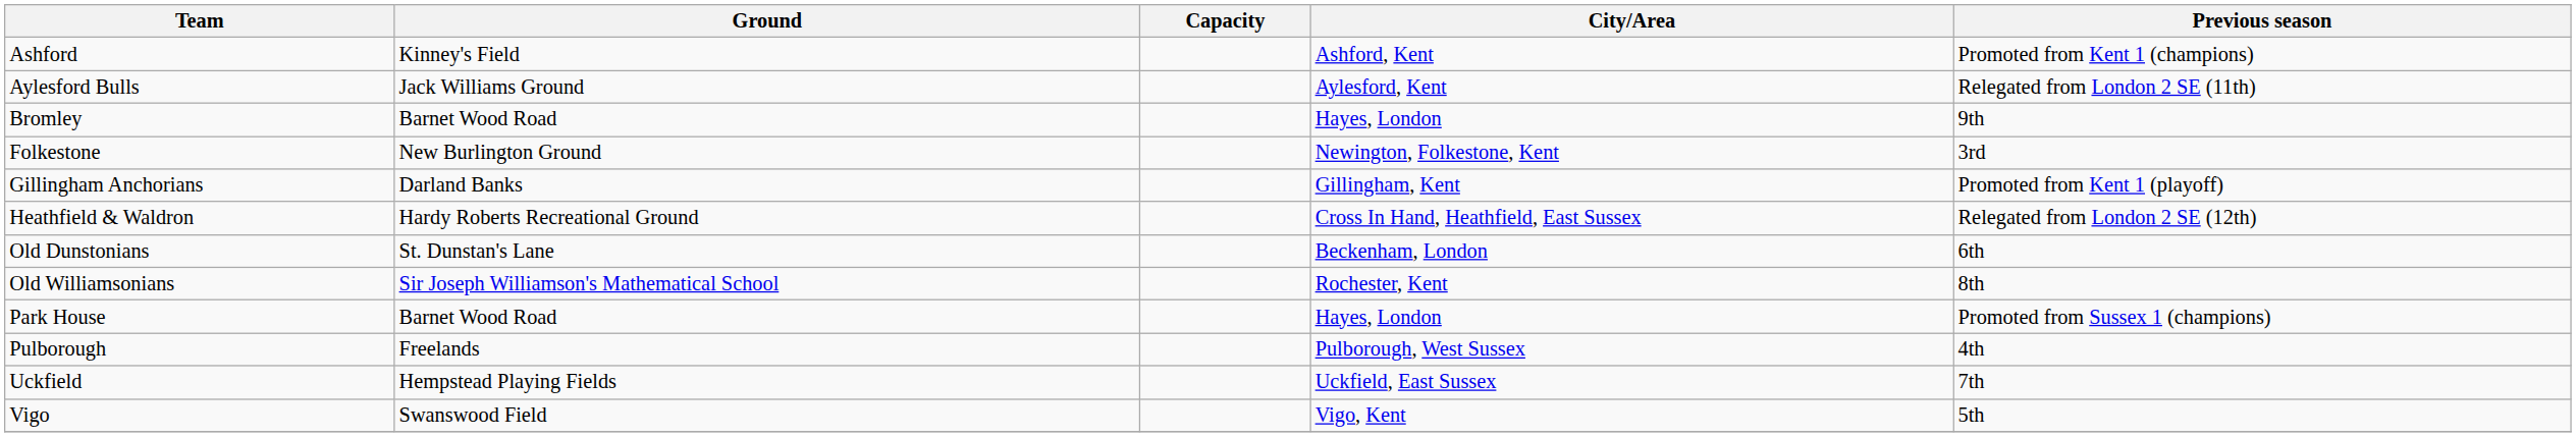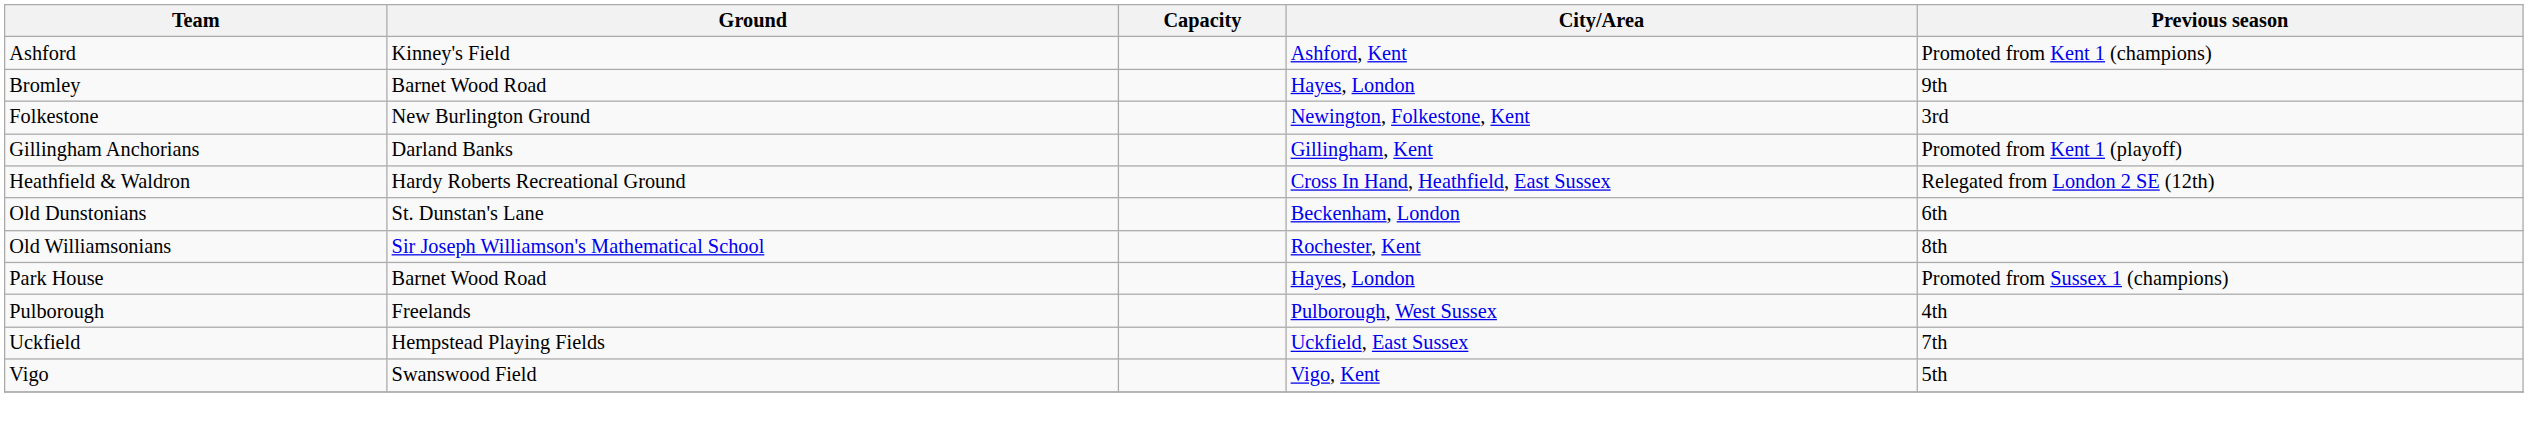- row: Aylesford Bulls | Jack Williams Ground | Aylesford, Kent | Relegated from London 2 SE (11th)
